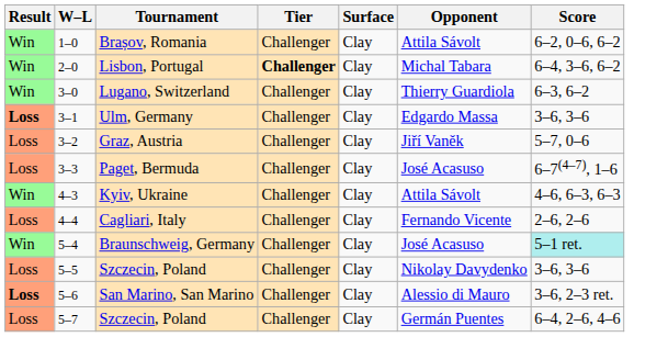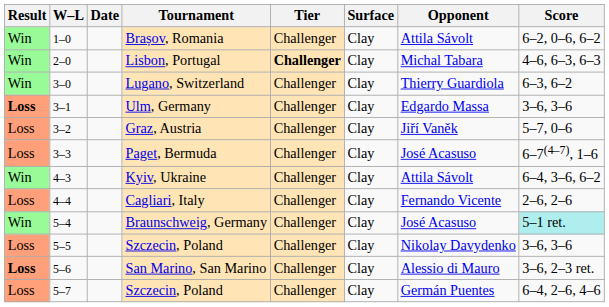+ column: Date
Lisbon, Portugal | Score: 6–4, 3–6, 6–2 -> 4–6, 6–3, 6–3
Kyiv, Ukraine | Score: 4–6, 6–3, 6–3 -> 6–4, 3–6, 6–2
